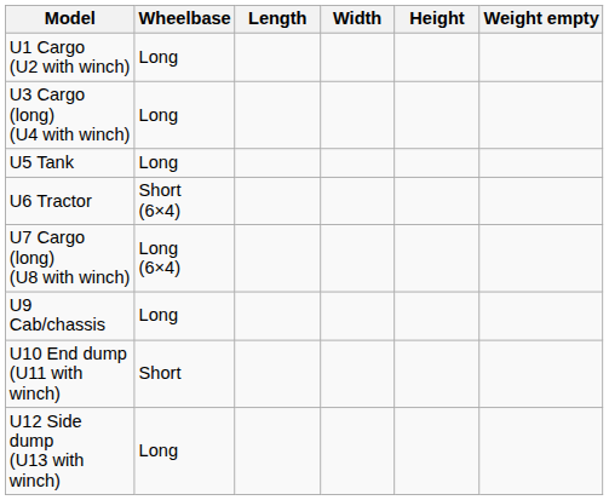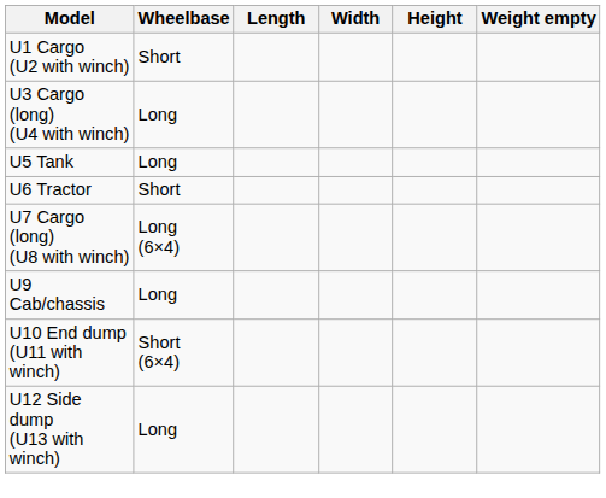U1 Cargo (U2 with winch) | Wheelbase: Long -> Short
U6 Tractor | Wheelbase: Short (6×4) -> Short
U10 End dump (U11 with winch) | Wheelbase: Short -> Short (6×4)
